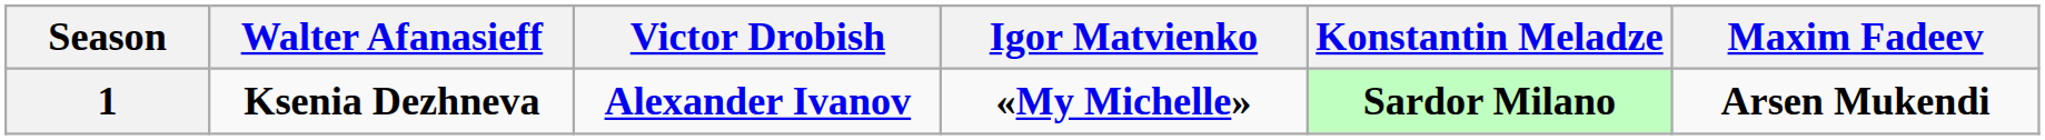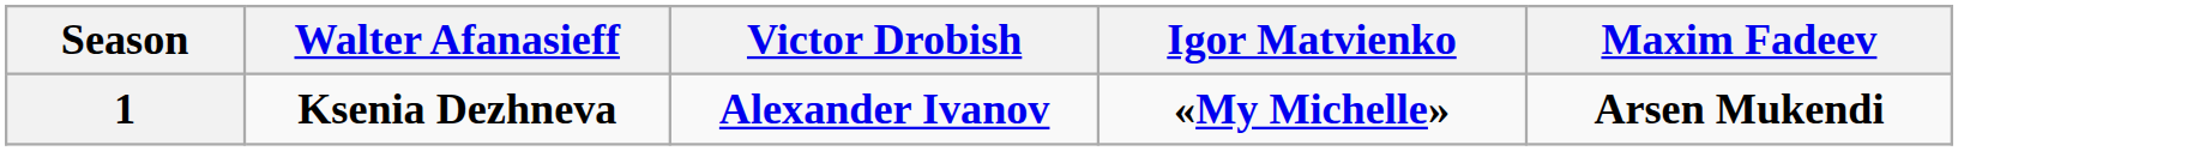- column: Konstantin Meladze | Sardor Milano
